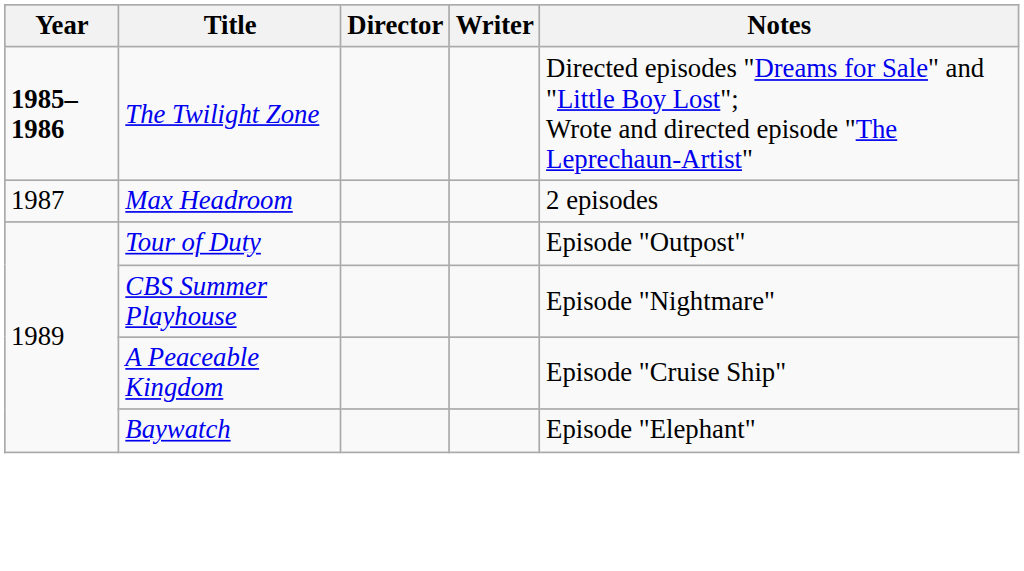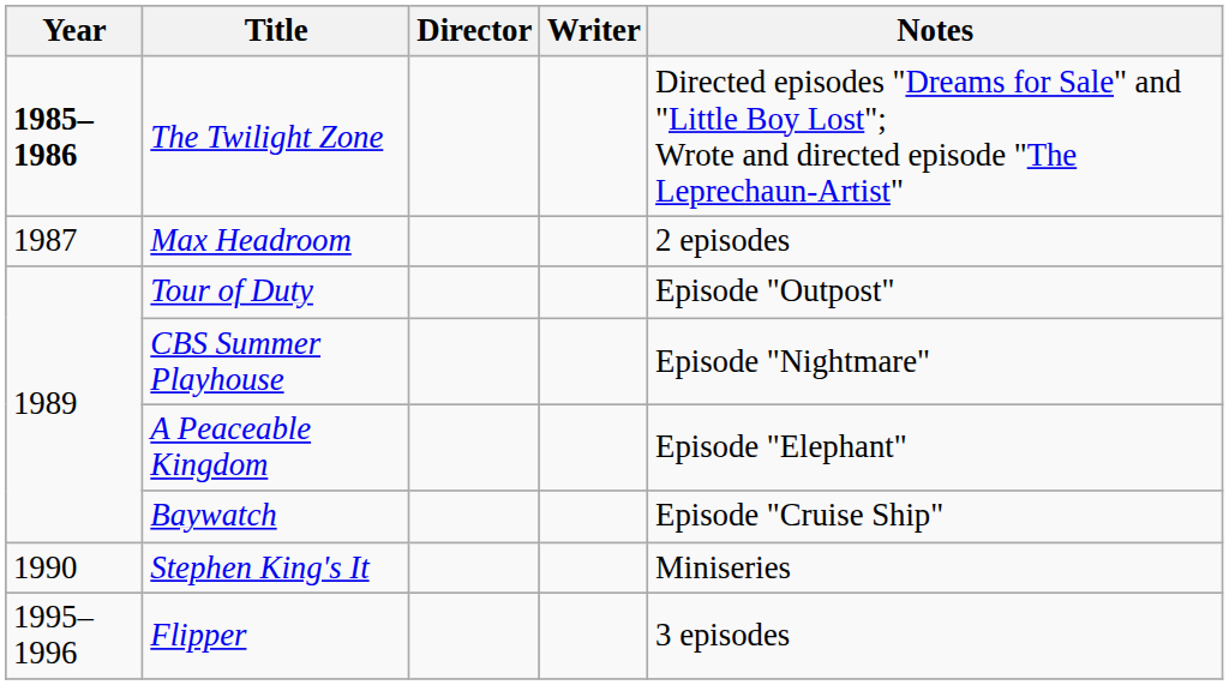A Peaceable Kingdom | Notes: Episode "Cruise Ship" -> Episode "Elephant"
Baywatch | Notes: Episode "Elephant" -> Episode "Cruise Ship"
+ row: 1990 | Stephen King's It | Miniseries
+ row: 1995–1996 | Flipper | 3 episodes
